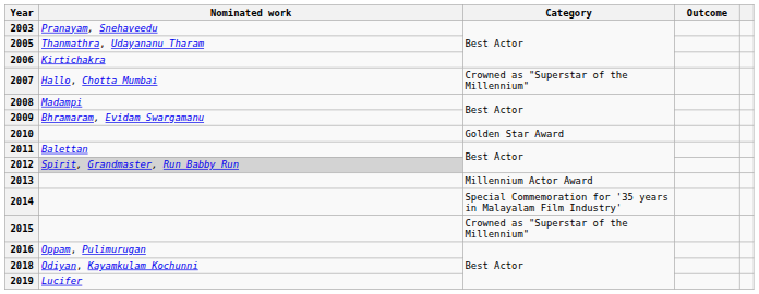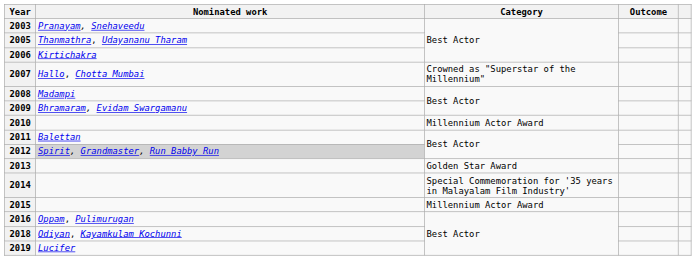2010 | Category: Golden Star Award -> Millennium Actor Award
2013 | Category: Millennium Actor Award -> Golden Star Award
2015 | Category: Crowned as "Superstar of the Millennium" -> Millennium Actor Award
